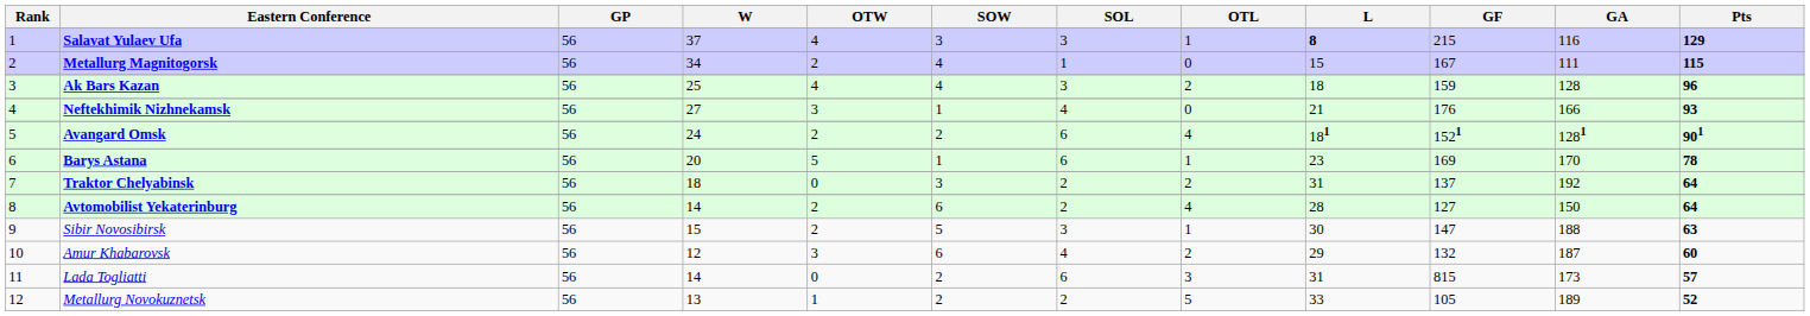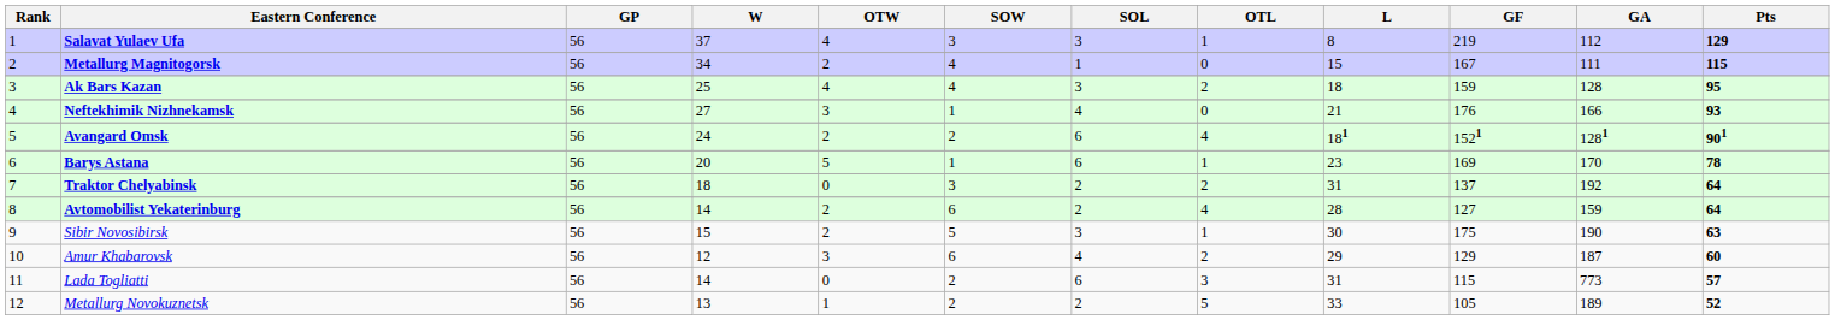Salavat Yulaev Ufa | L: bold -> normal
Salavat Yulaev Ufa | GF: 215 -> 219
Salavat Yulaev Ufa | GA: 116 -> 112
Ak Bars Kazan | Pts: 96 -> 95
Avtomobilist Yekaterinburg | GA: 150 -> 159
Sibir Novosibirsk | GF: 147 -> 175
Sibir Novosibirsk | GA: 188 -> 190
Amur Khabarovsk | GF: 132 -> 129
Lada Togliatti | GF: 815 -> 115
Lada Togliatti | GA: 173 -> 773
